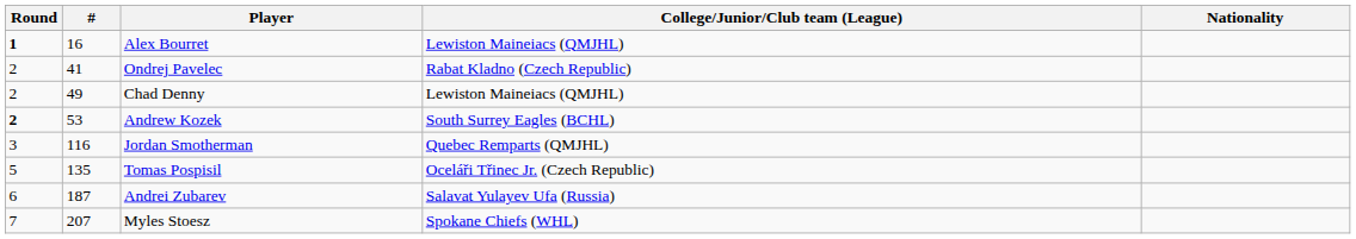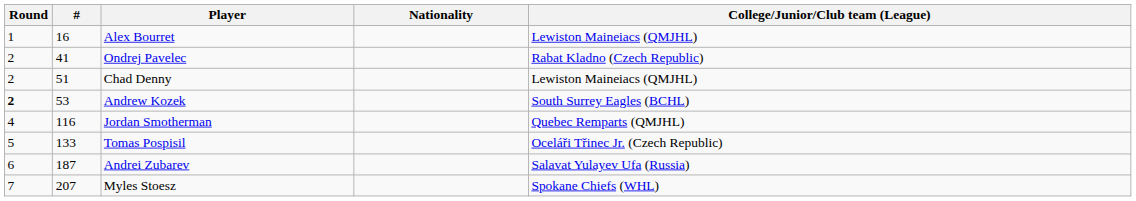columns swapped: Nationality <-> College/Junior/Club team (League)
Alex Bourret | Round: bold -> normal
Chad Denny | #: 49 -> 51
Jordan Smotherman | Round: 3 -> 4
Tomas Pospisil | #: 135 -> 133
